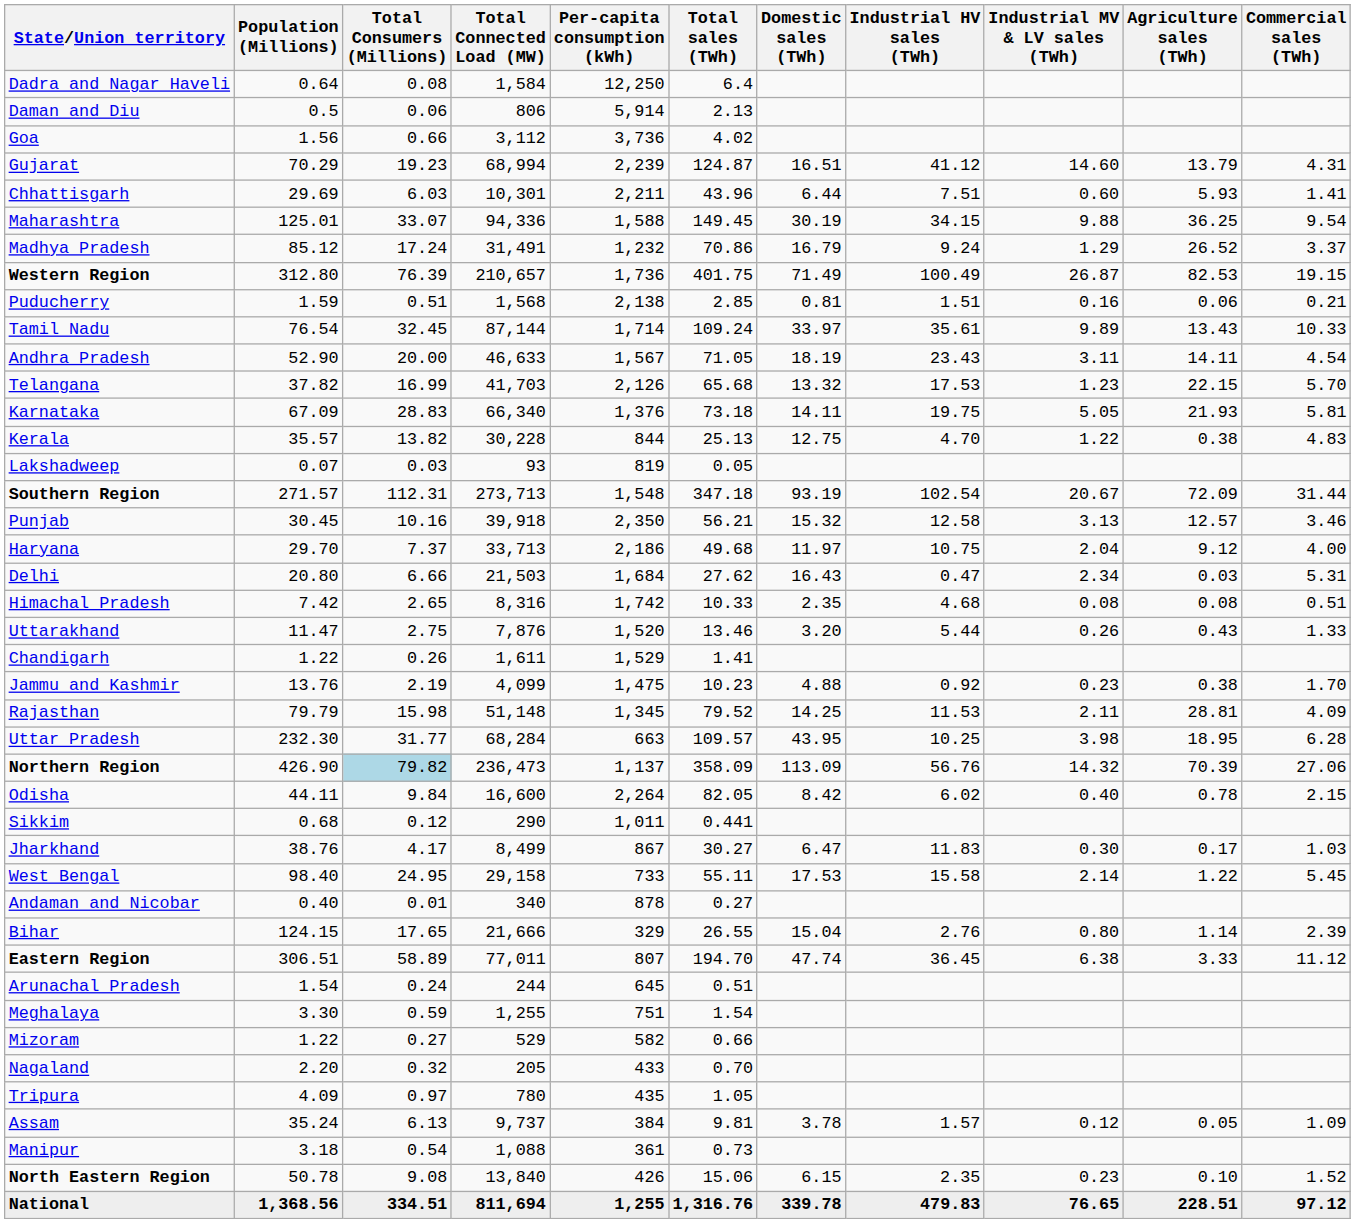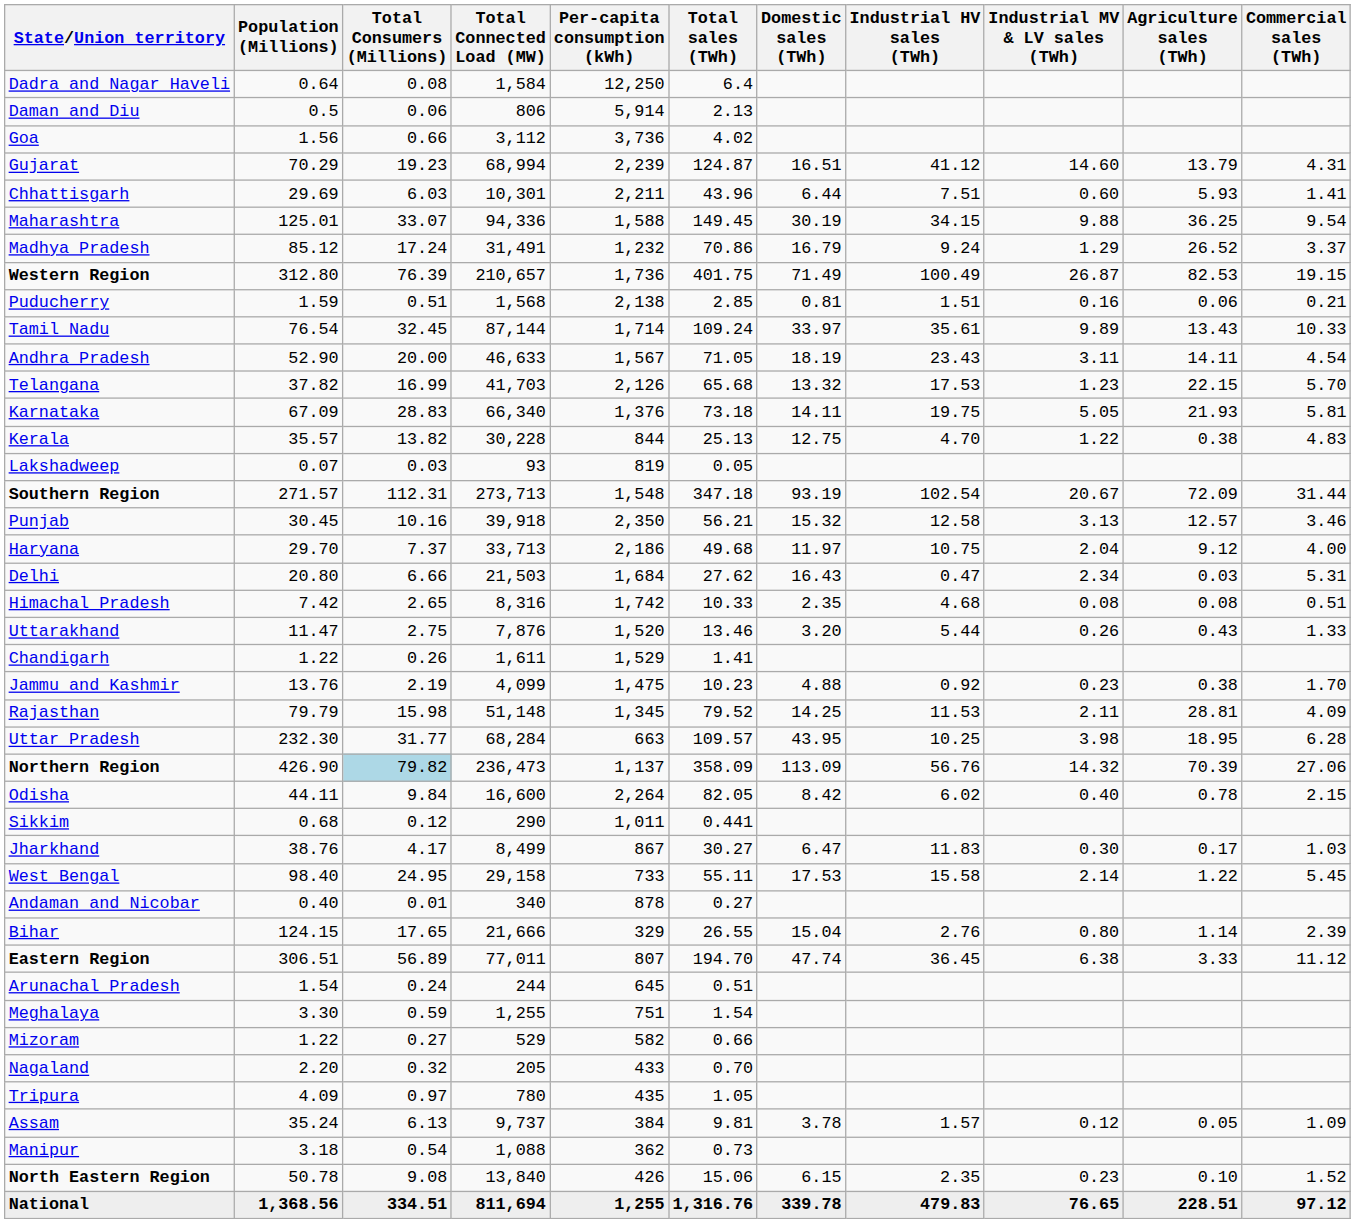Eastern Region | Total Consumers (Millions): 58.89 -> 56.89
Manipur | Per-capita consumption (kWh): 361 -> 362
